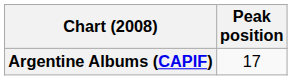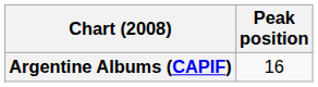Argentine Albums (CAPIF) | Peak position: 17 -> 16
